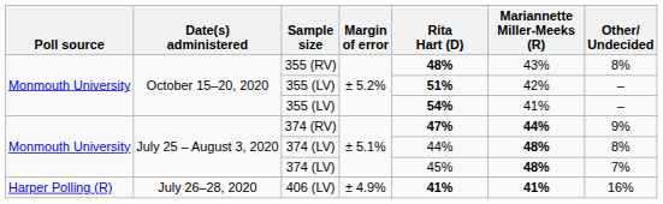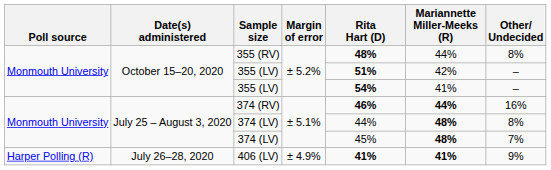355 (RV) | Mariannette Miller-Meeks (R): 43% -> 44%
374 (RV) | Rita Hart (D): 47% -> 46%
374 (RV) | Other/ Undecided: 9% -> 16%
406 (LV) | Other/ Undecided: 16% -> 9%
